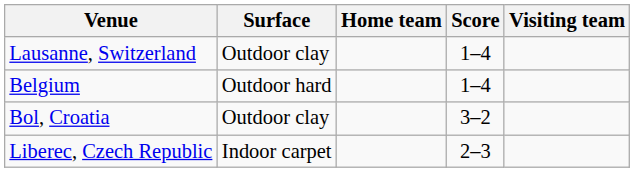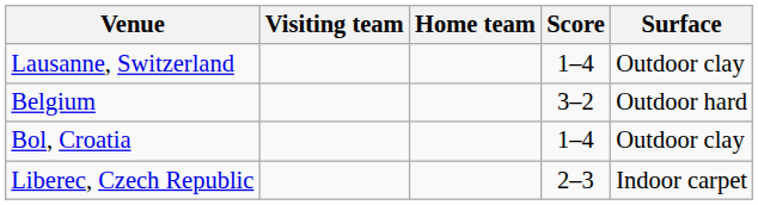columns swapped: Surface <-> Visiting team
Belgium | Score: 1–4 -> 3–2
Bol, Croatia | Score: 3–2 -> 1–4
